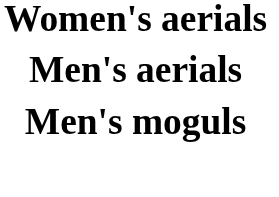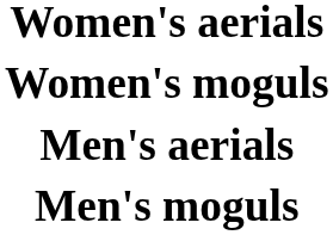+ row: Women's moguls
